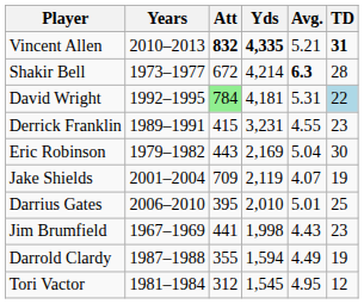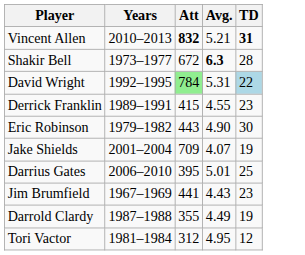- column: Yds | 4,335 | 4,214 | 4,181 | 3,231 | 2,169 | 2,119 | 2,010 | 1,998 | 1,594 | 1,545
Eric Robinson | Avg.: 5.04 -> 4.90
